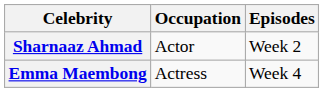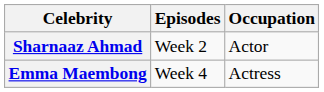columns swapped: Occupation <-> Episodes
